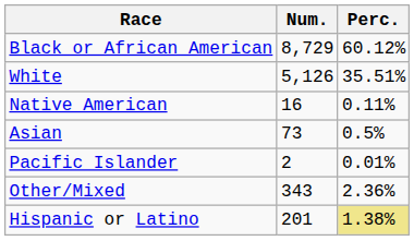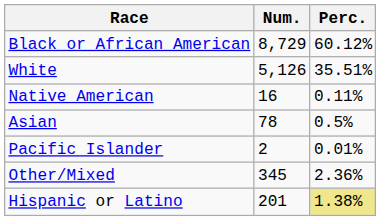Asian | Num.: 73 -> 78
Other/Mixed | Num.: 343 -> 345
